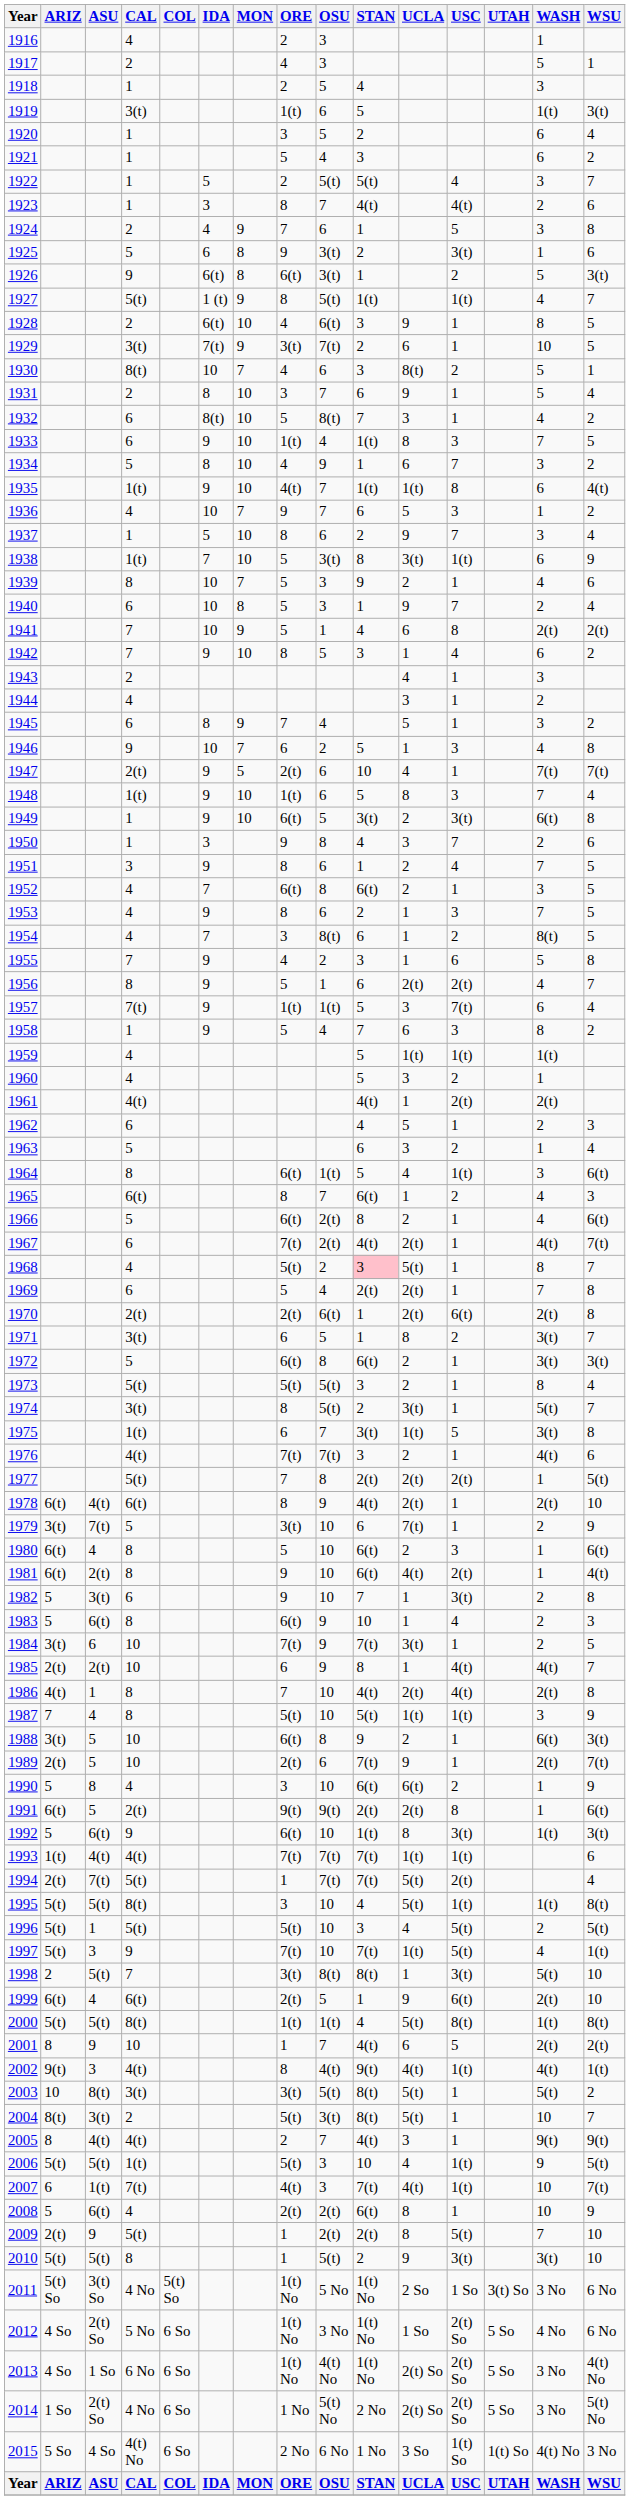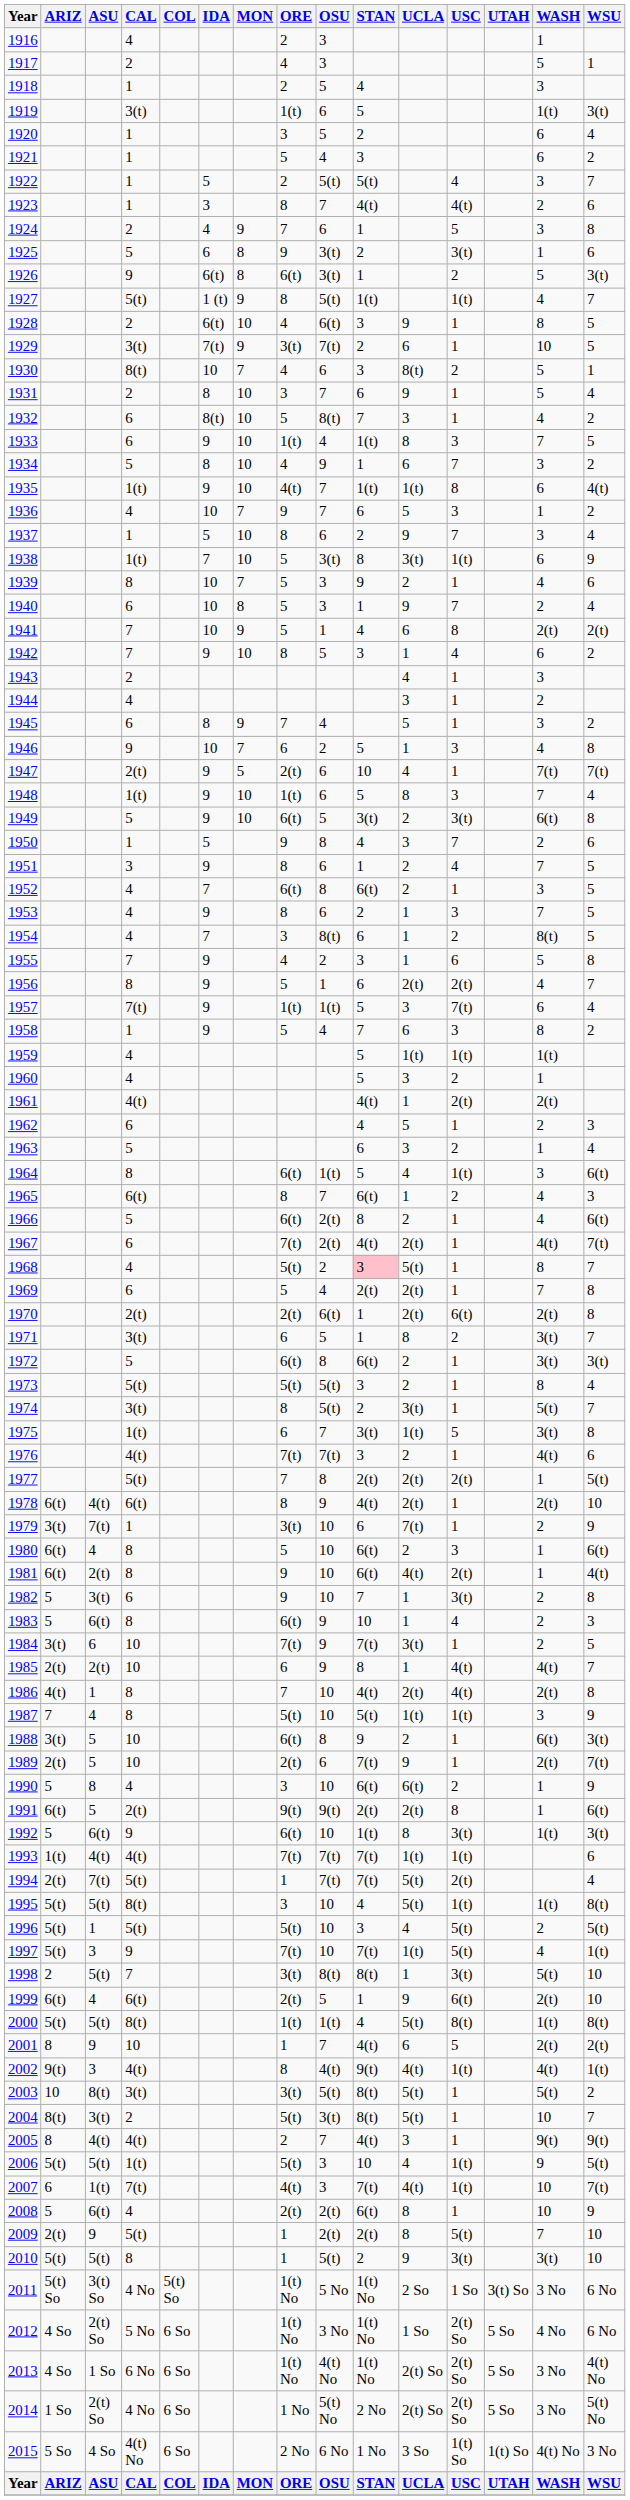1949 | CAL: 1 -> 5
1950 | IDA: 3 -> 5
1979 | CAL: 5 -> 1
